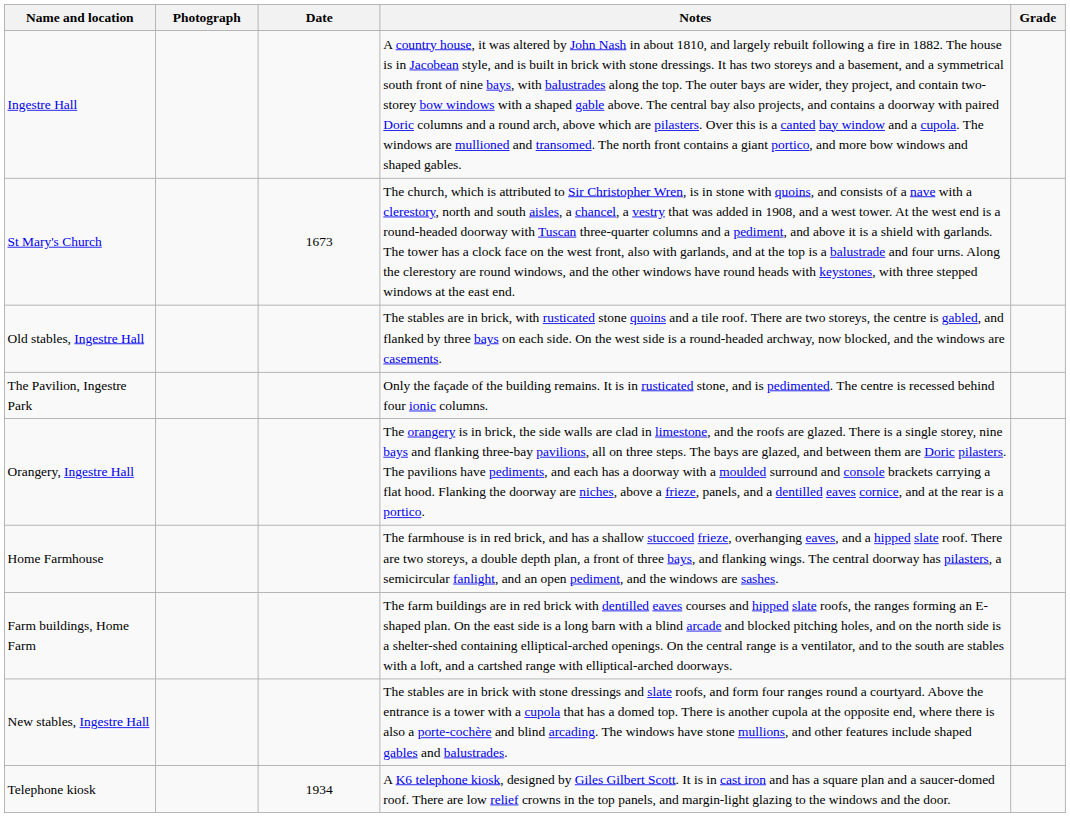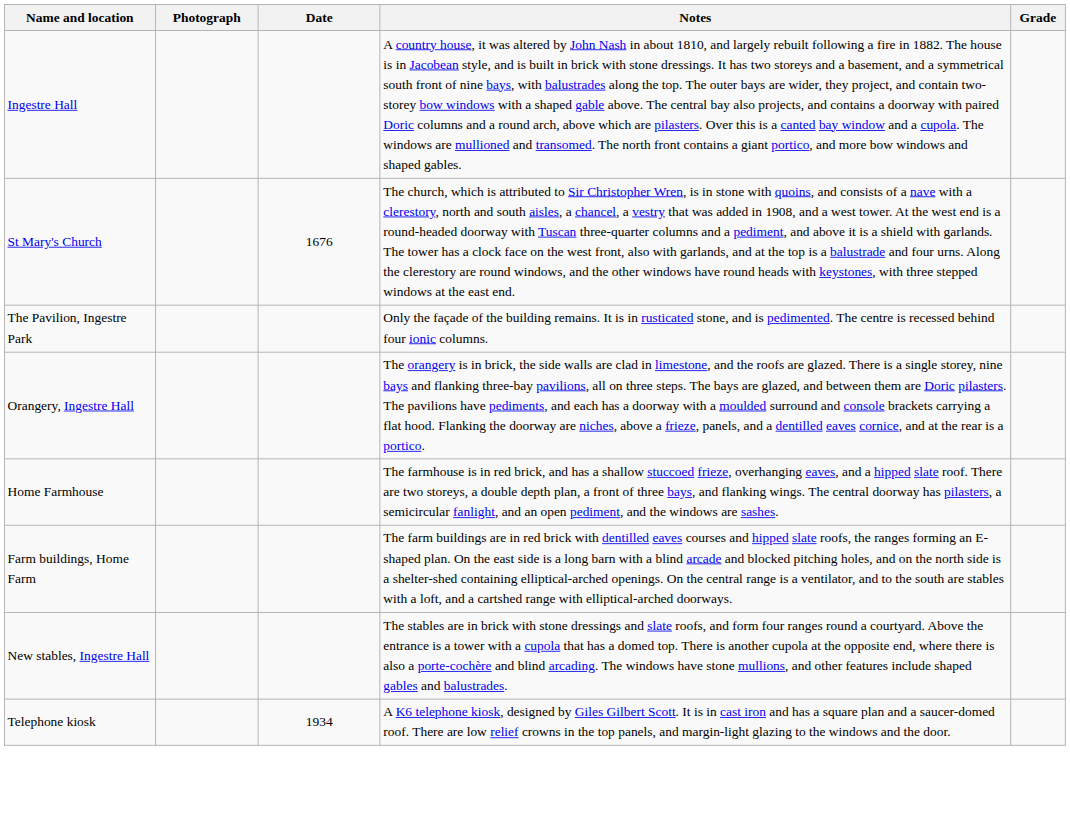St Mary's Church | Date: 1673 -> 1676
- row: Old stables, Ingestre Hall | The stables are in brick, with rusticated stone quoins and a tile roof. There are two storeys, the centre is gabled, and flanked by three bays on each side. On the west side is a round-headed archway, now blocked, and the windows are casements.
